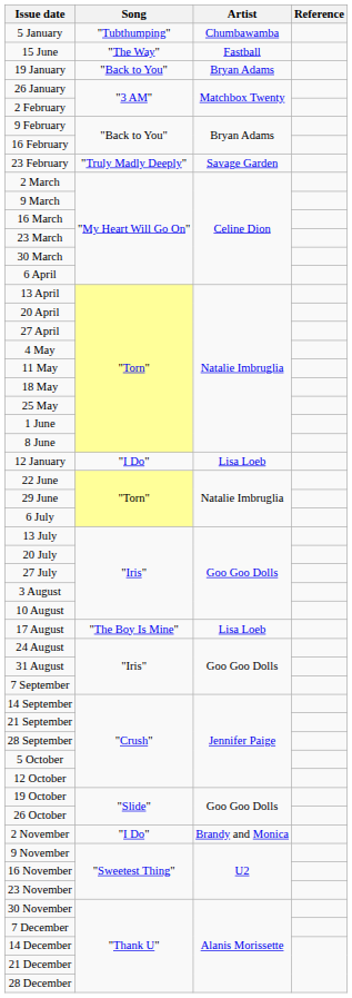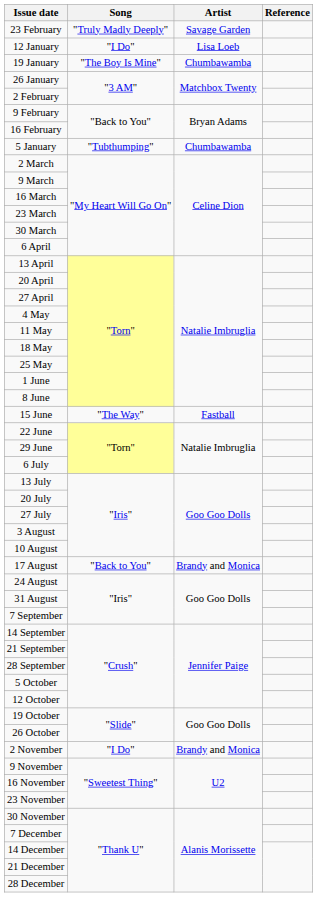rows swapped: 5 January <-> 23 February
rows swapped: 12 January <-> 15 June
19 January | Song: "Back to You" -> "The Boy Is Mine"
19 January | Artist: Bryan Adams -> Chumbawamba
17 August | Song: "The Boy Is Mine" -> "Back to You"
17 August | Artist: Lisa Loeb -> Brandy and Monica
